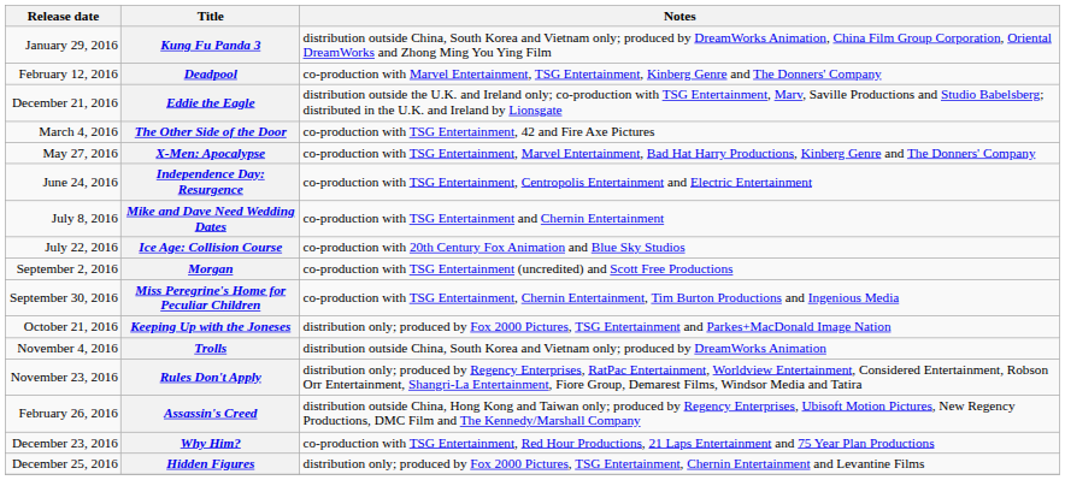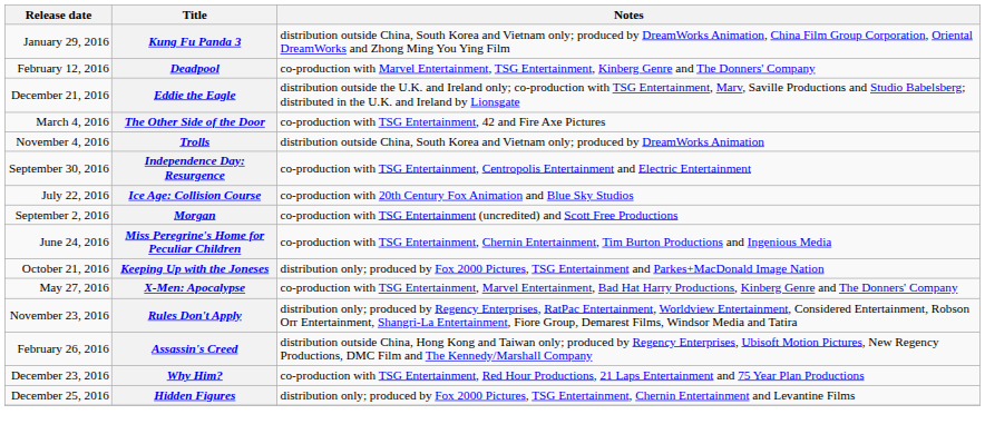rows swapped: X-Men: Apocalypse <-> Trolls
Independence Day: Resurgence | Release date: June 24, 2016 -> September 30, 2016
- row: July 8, 2016 | Mike and Dave Need Wedding Dates | co-production with TSG Entertainment and Chernin Entertainment
Miss Peregrine's Home for Peculiar Children | Release date: September 30, 2016 -> June 24, 2016
